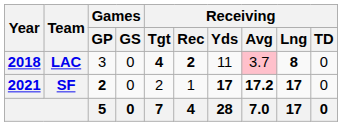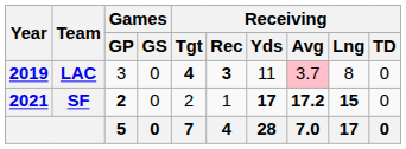LAC | Year: 2018 -> 2019
LAC | Receiving / Rec: 2 -> 3
LAC | Receiving / Lng: bold -> normal
SF | Receiving / Lng: 17 -> 15
